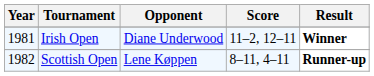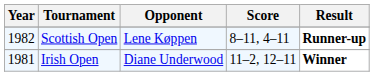rows swapped: Irish Open <-> Scottish Open
